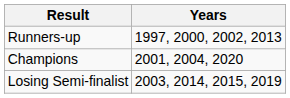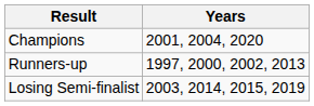rows swapped: Champions <-> Runners-up
